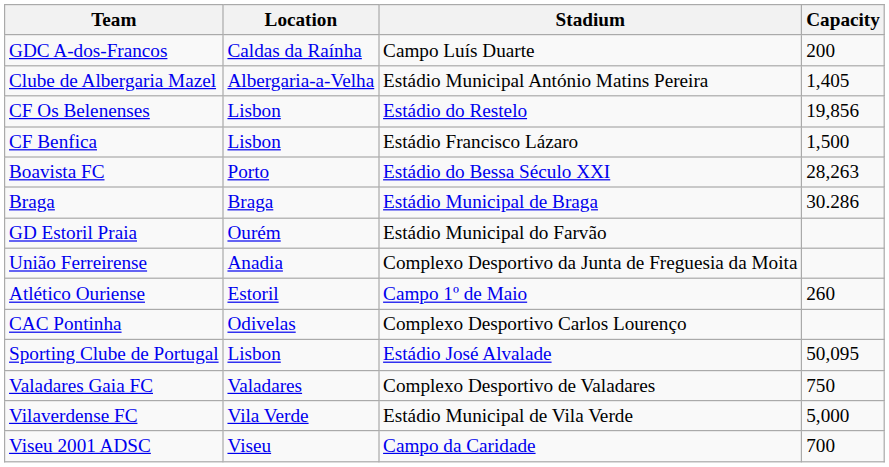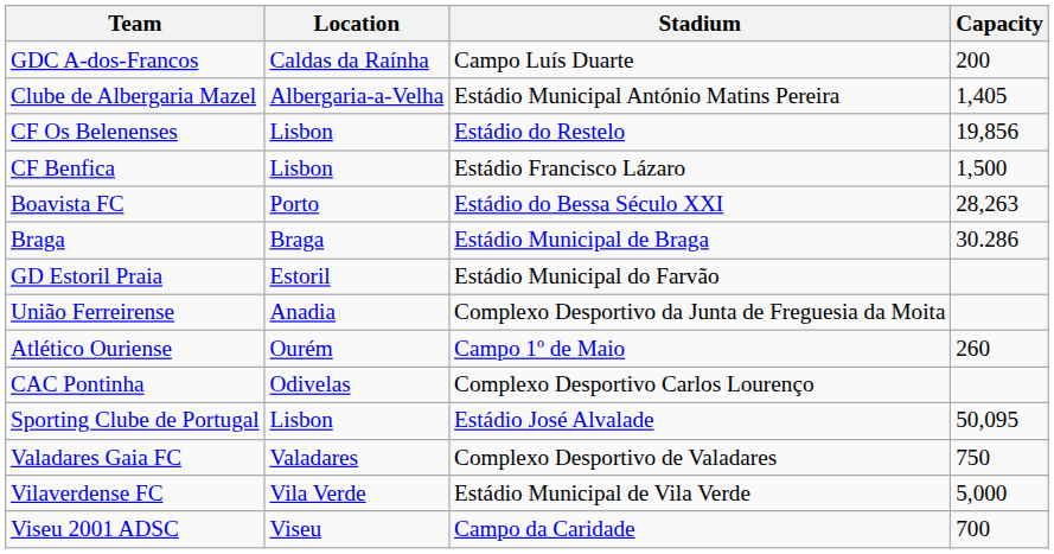GD Estoril Praia | Location: Ourém -> Estoril
Atlético Ouriense | Location: Estoril -> Ourém
